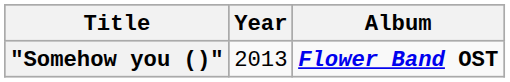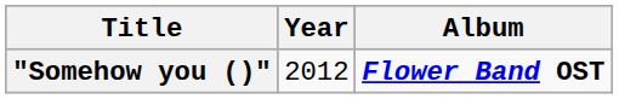"Somehow you ()" | Year: 2013 -> 2012
